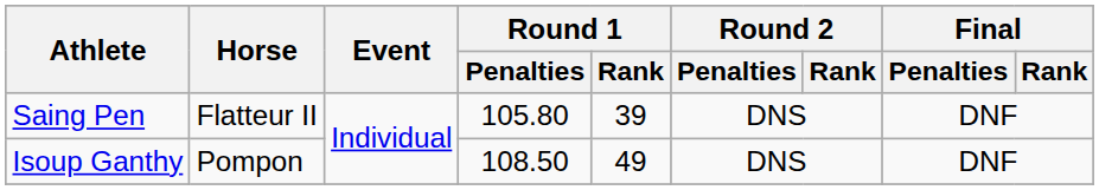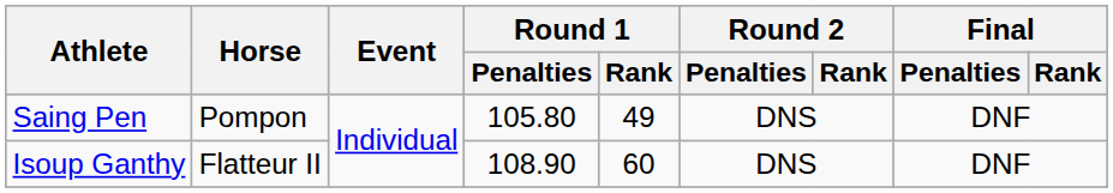Saing Pen | Horse: Flatteur II -> Pompon
Saing Pen | Round 1 / Rank: 39 -> 49
Isoup Ganthy | Horse: Pompon -> Flatteur II
Isoup Ganthy | Round 1 / Penalties: 108.50 -> 108.90
Isoup Ganthy | Round 1 / Rank: 49 -> 60
